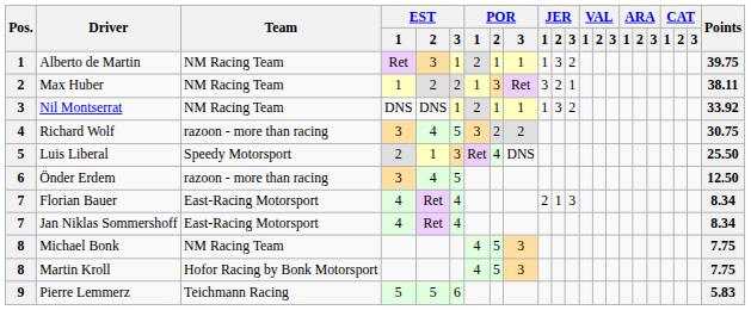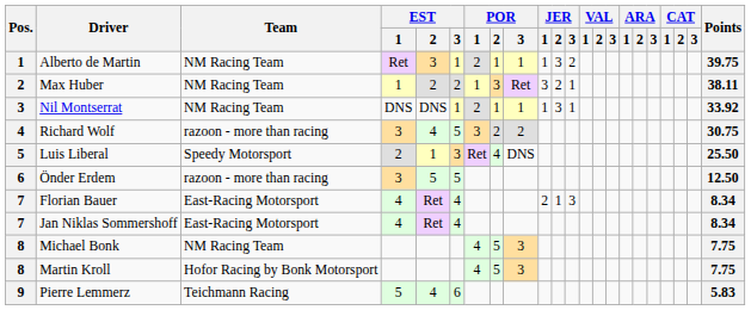Nil Montserrat | JER / 3: 2 -> 1
Önder Erdem | EST / 2: 4 -> 5
Pierre Lemmerz | EST / 2: 5 -> 4
